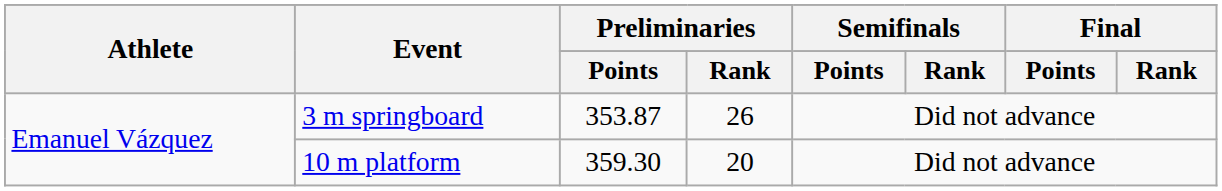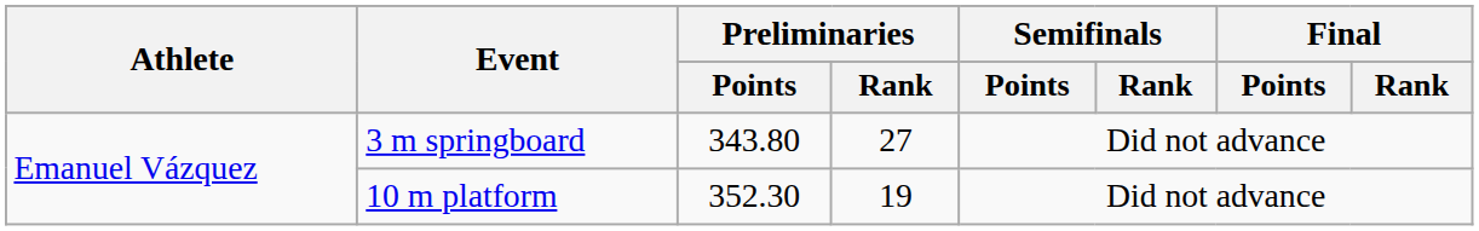3 m springboard | Preliminaries / Points: 353.87 -> 343.80
3 m springboard | Preliminaries / Rank: 26 -> 27
10 m platform | Preliminaries / Points: 359.30 -> 352.30
10 m platform | Preliminaries / Rank: 20 -> 19
